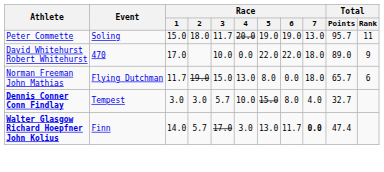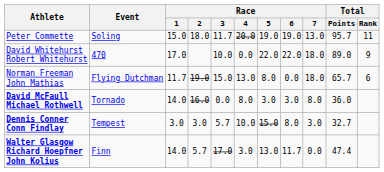+ row: David McFaull Michael Rothwell | Tornado | 14.0 | 16.0 | 0.0 | 8.0 | 3.0 | 3.0 | 8.0 | 36.0
Dennis Conner Conn Findlay | Race / 7: 4.0 -> 3.0
Walter Glasgow Richard Hoepfner John Kolius | Race / 7: bold -> normal
